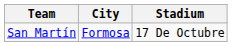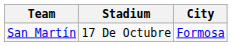columns swapped: City <-> Stadium
